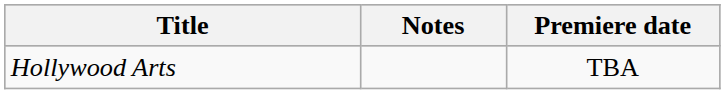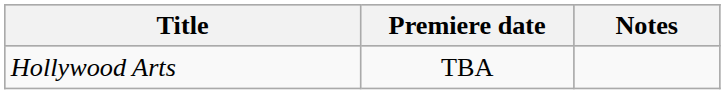columns swapped: Premiere date <-> Notes
